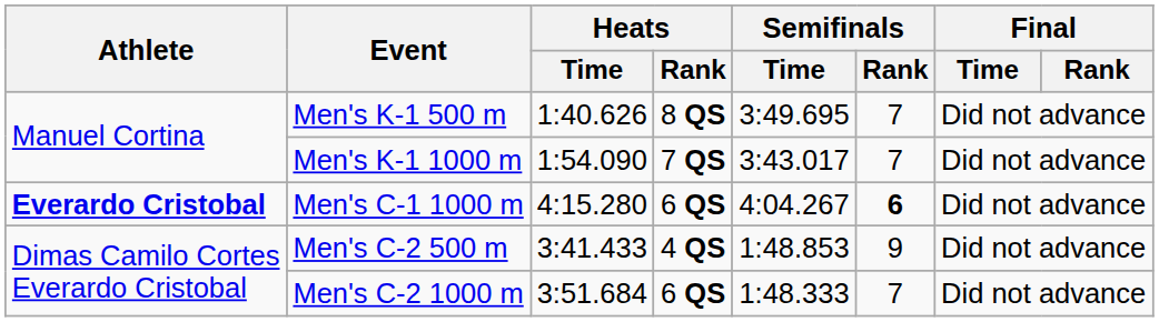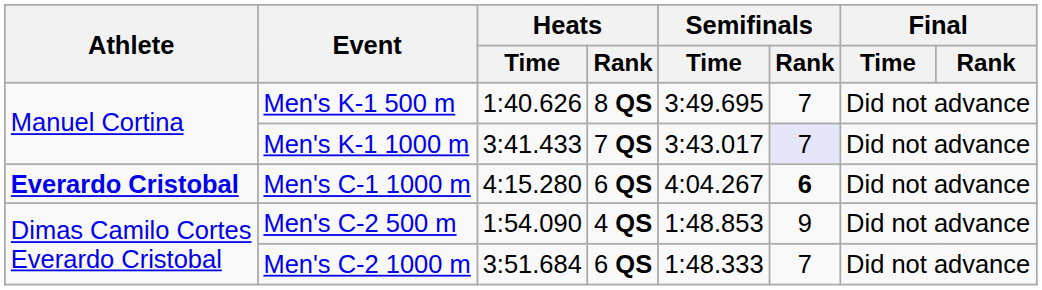Men's K-1 1000 m | Heats / Time: 1:54.090 -> 3:41.433
Men's K-1 1000 m | Semifinals / Rank: no background -> lavender background
Men's C-2 500 m | Heats / Time: 3:41.433 -> 1:54.090
